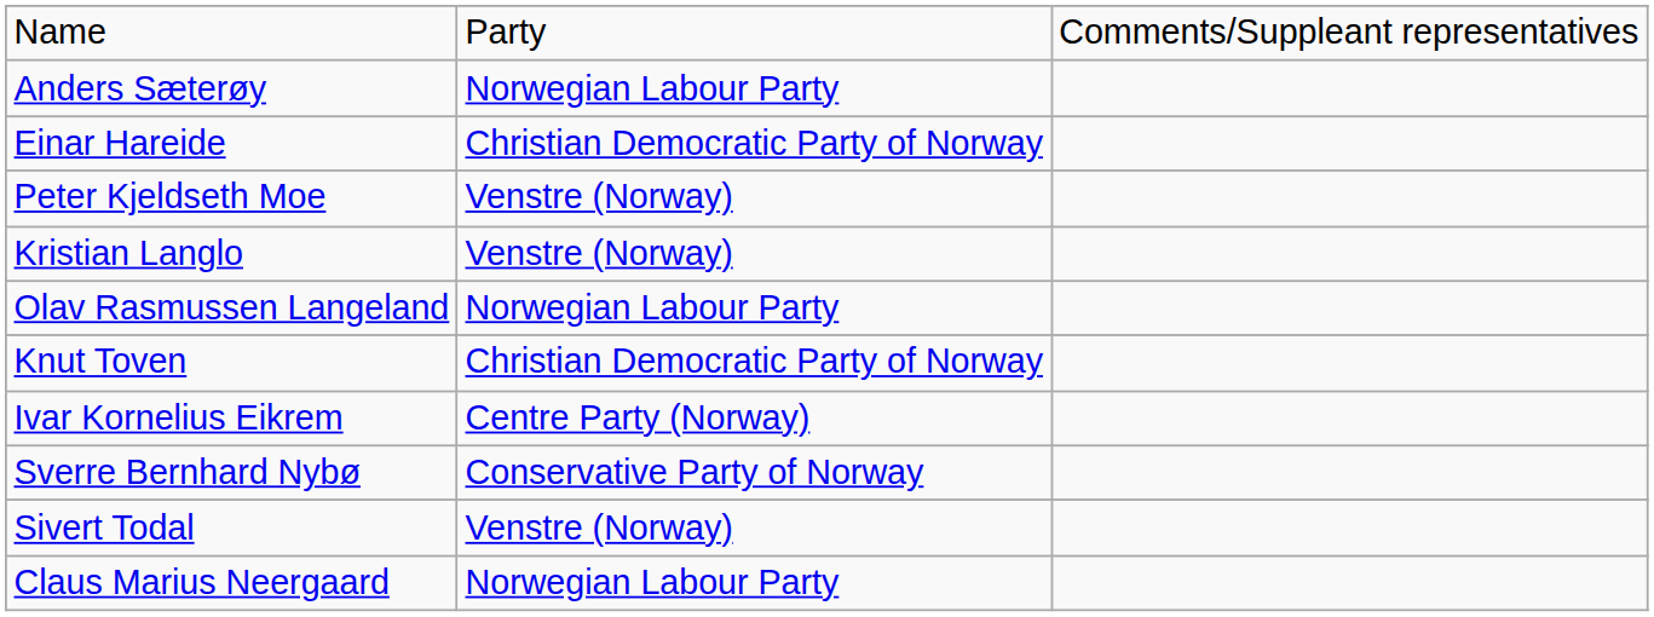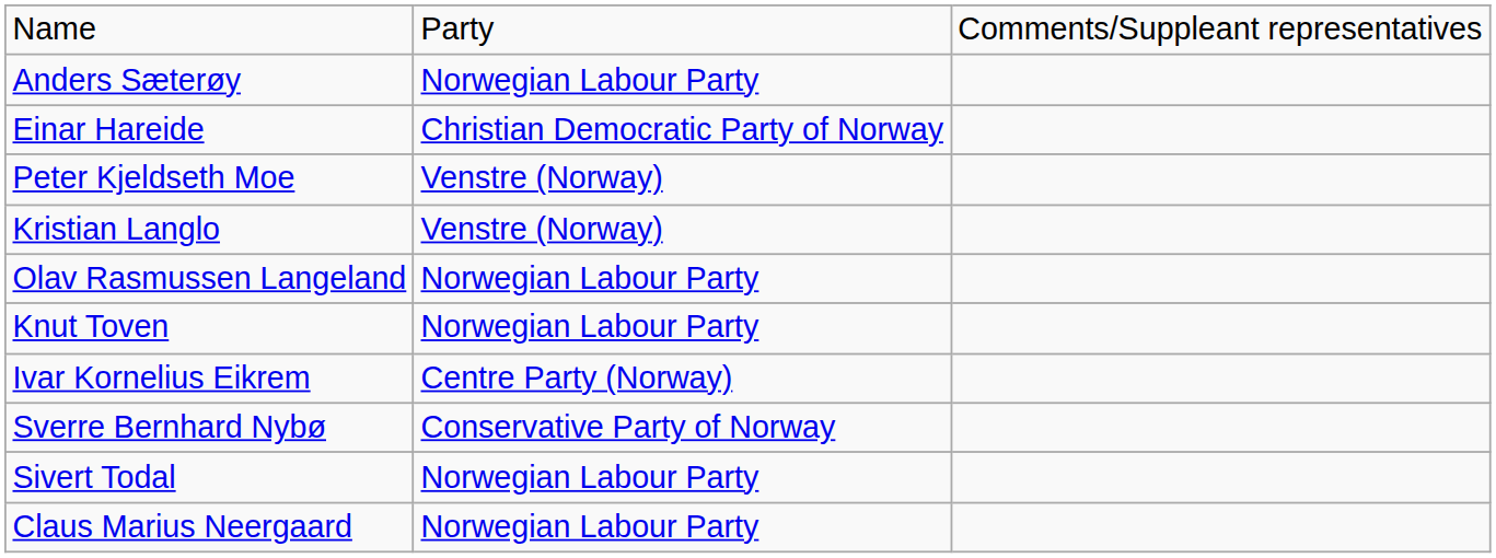Knut Toven | column 2: Christian Democratic Party of Norway -> Norwegian Labour Party
Sivert Todal | column 2: Venstre (Norway) -> Norwegian Labour Party
